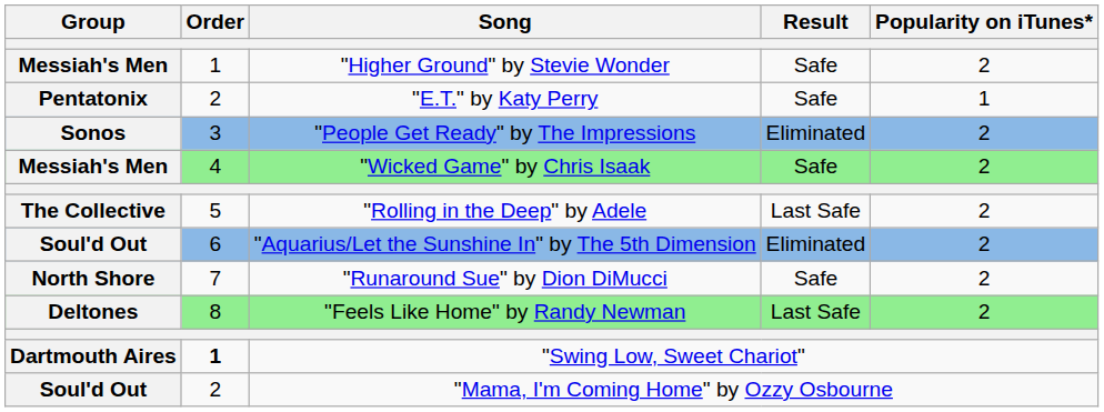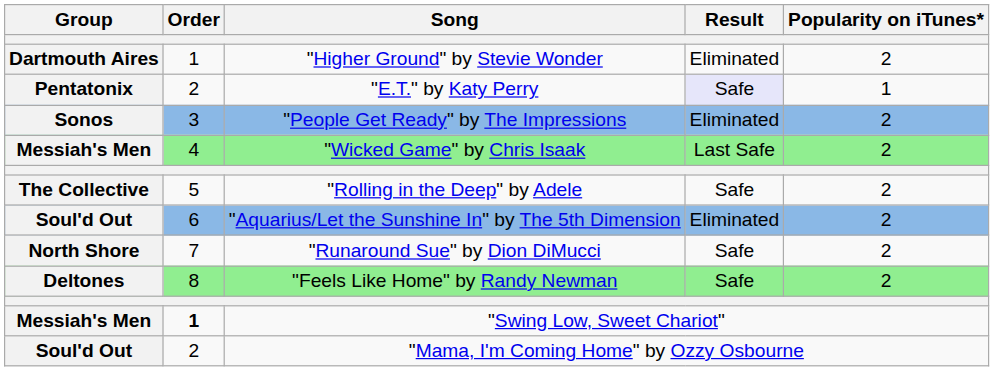"Higher Ground" by Stevie Wonder | Group: Messiah's Men -> Dartmouth Aires
"Higher Ground" by Stevie Wonder | Result: Safe -> Eliminated
"E.T." by Katy Perry | Result: no background -> lavender background
"Wicked Game" by Chris Isaak | Result: Safe -> Last Safe
"Rolling in the Deep" by Adele | Result: Last Safe -> Safe
"Feels Like Home" by Randy Newman | Result: Last Safe -> Safe
"Swing Low, Sweet Chariot" | Group: Dartmouth Aires -> Messiah's Men
